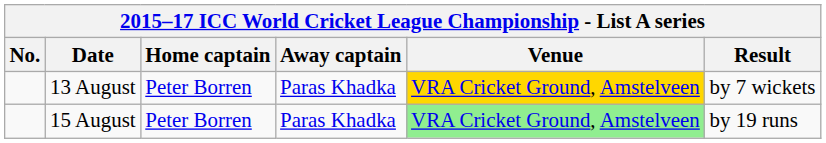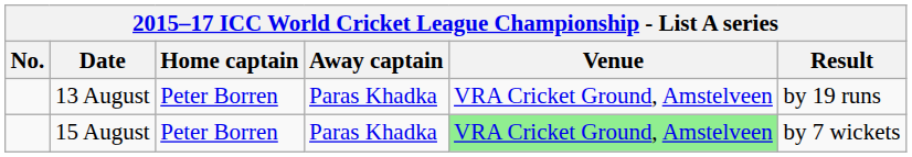13 August | Venue: gold background -> no background
13 August | Result: by 7 wickets -> by 19 runs
15 August | Result: by 19 runs -> by 7 wickets
